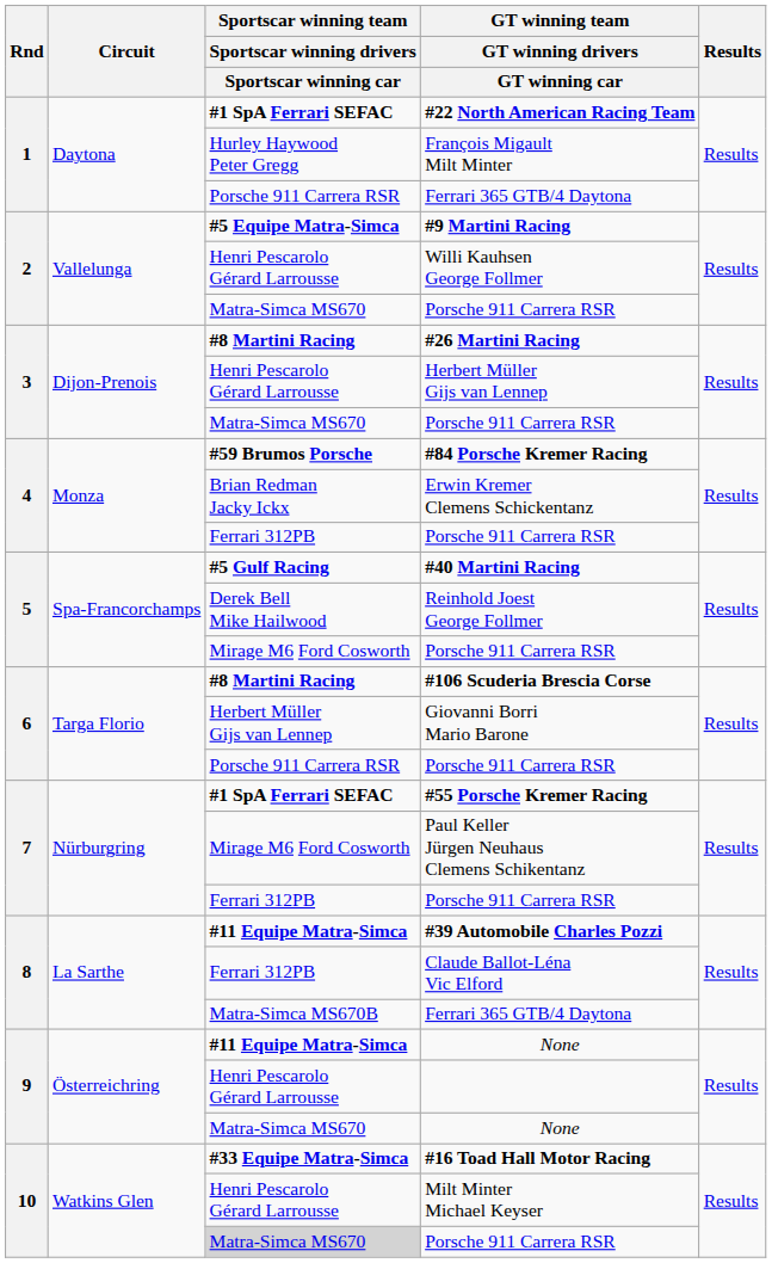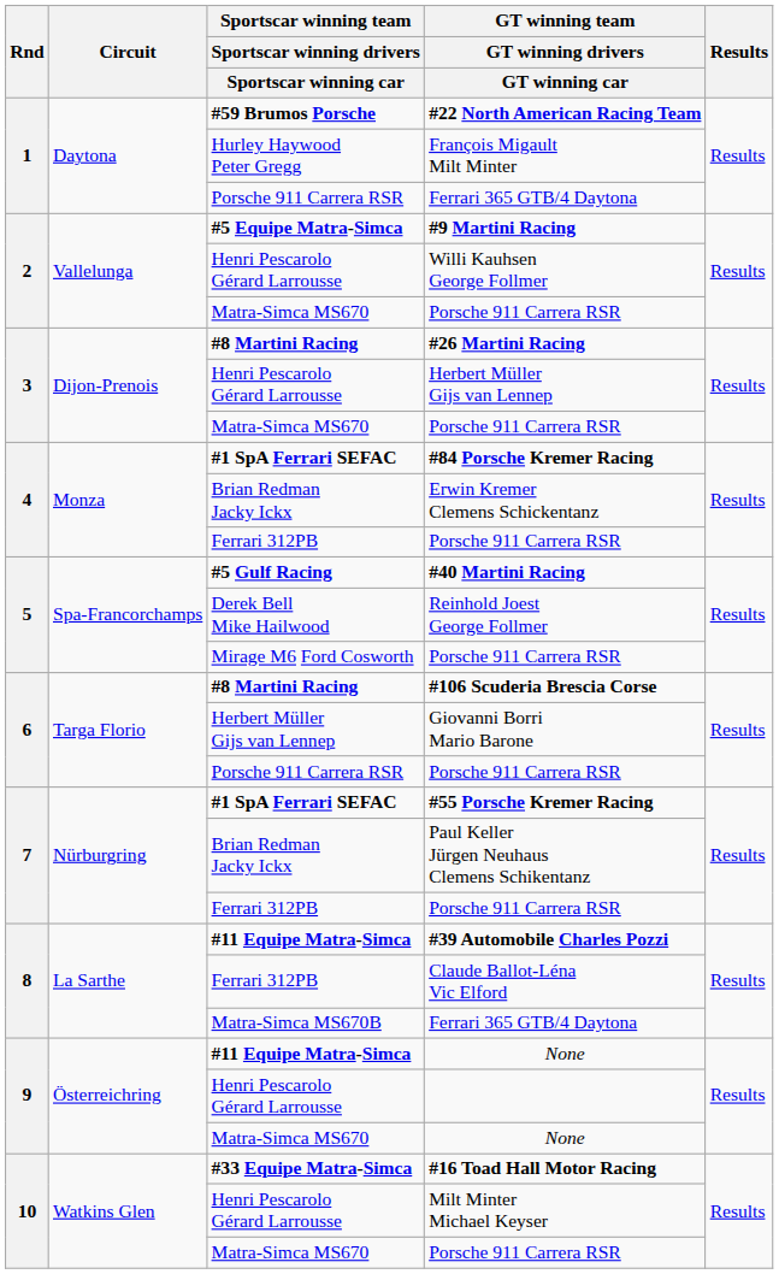#22 North American Racing Team | column 3: #1 SpA Ferrari SEFAC -> #59 Brumos Porsche
#84 Porsche Kremer Racing | column 3: #59 Brumos Porsche -> #1 SpA Ferrari SEFAC
Paul Keller Jürgen Neuhaus Clemens Schikentanz | column 3: Mirage M6 Ford Cosworth -> Brian Redman Jacky Ickx
10 / Porsche 911 Carrera RSR | column 3: lightgrey background -> no background
